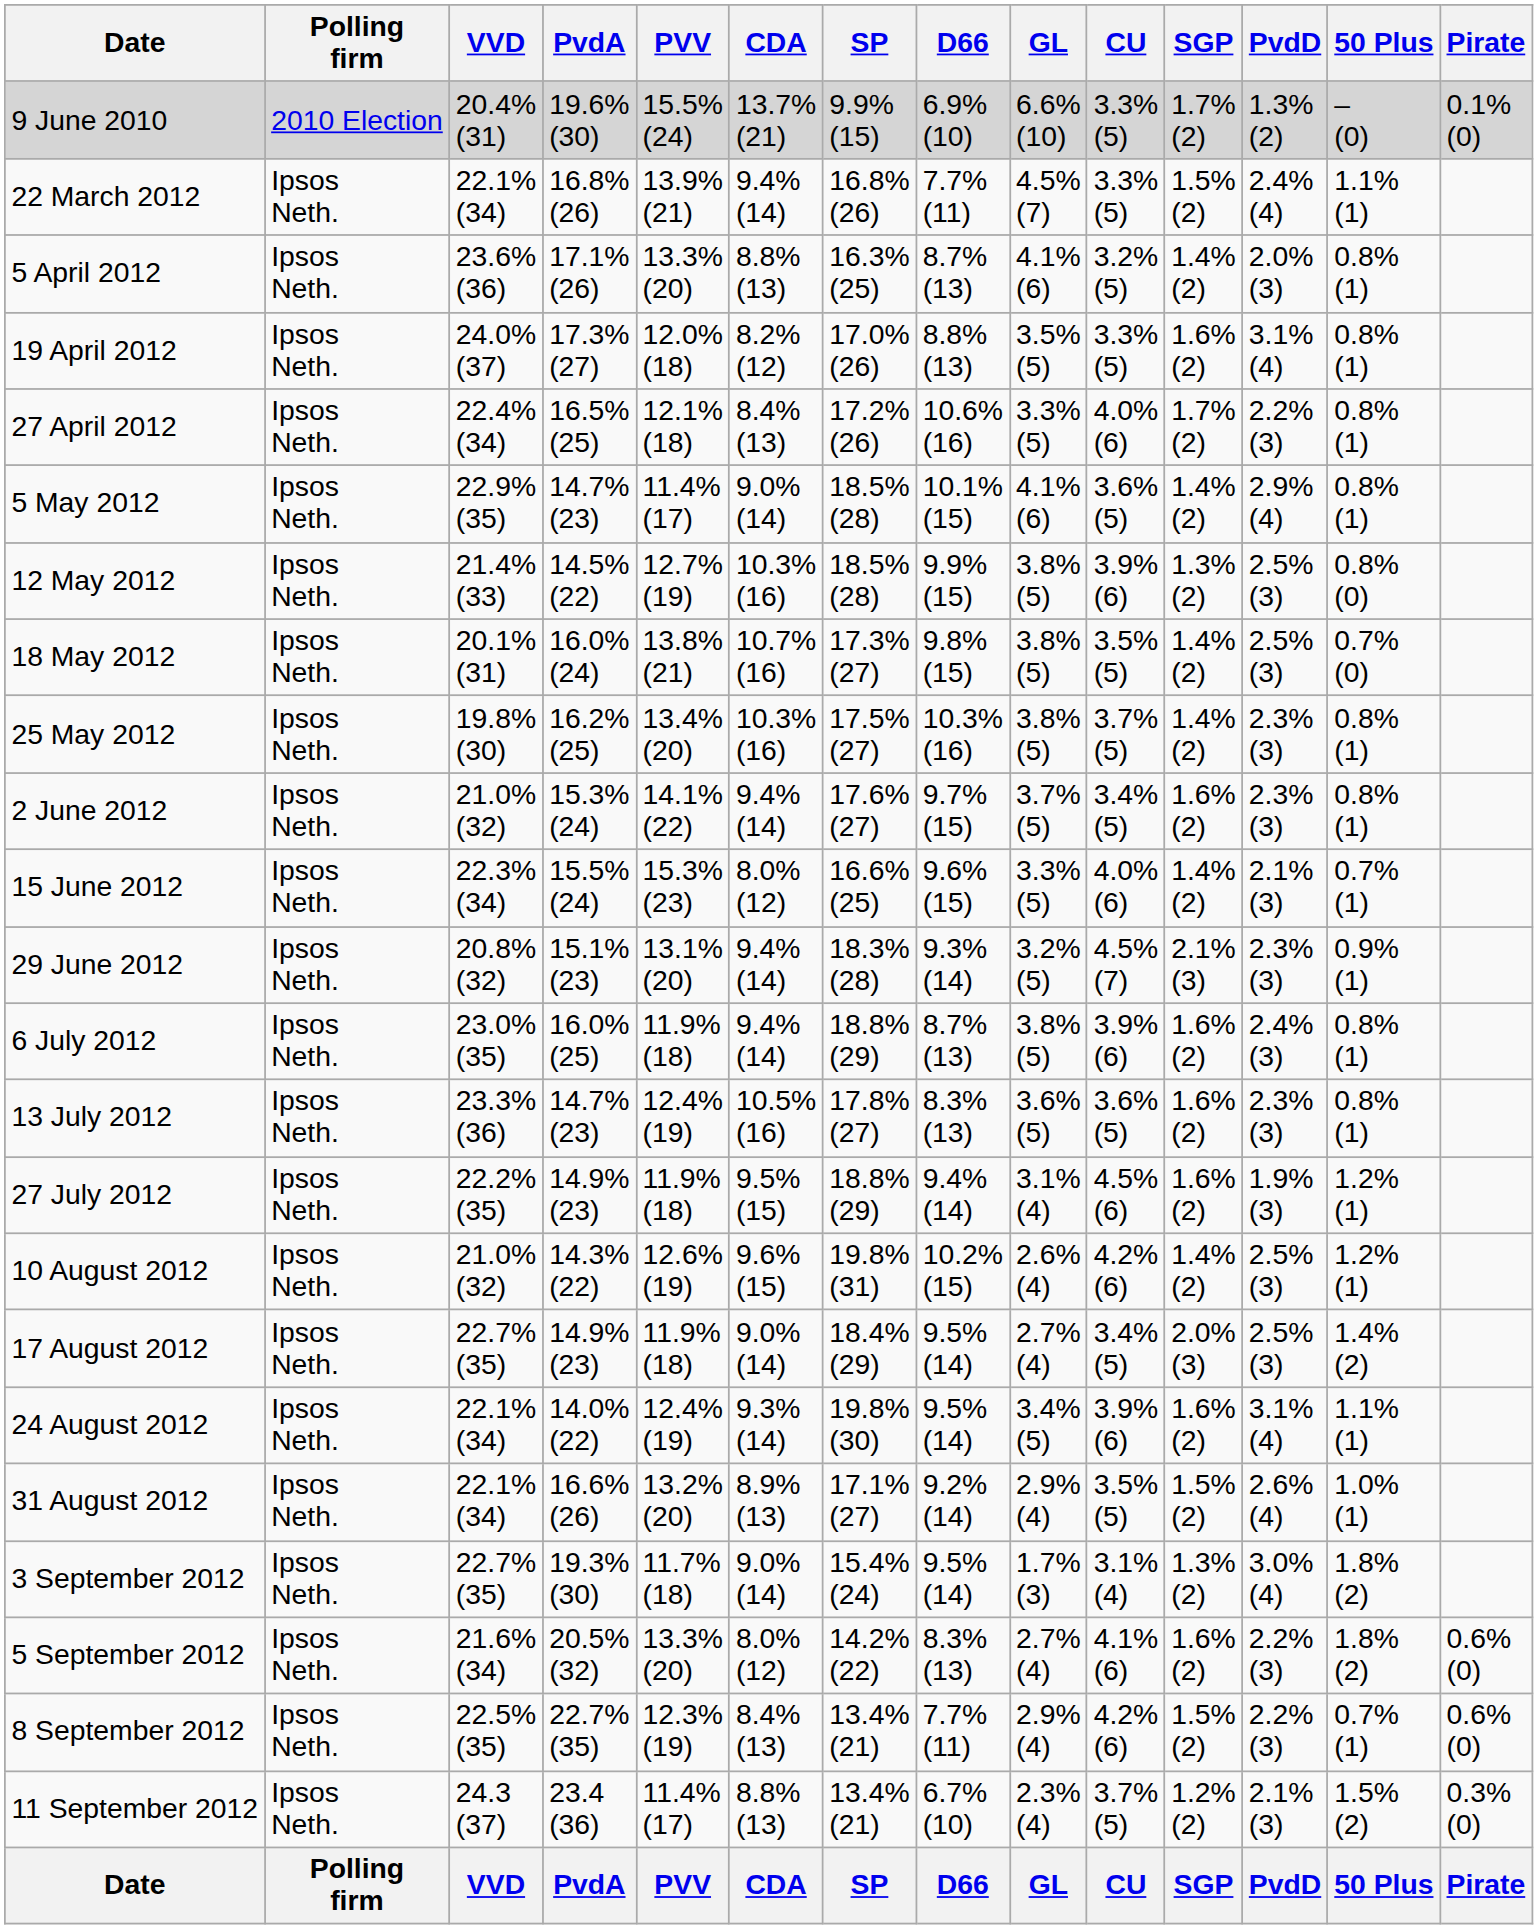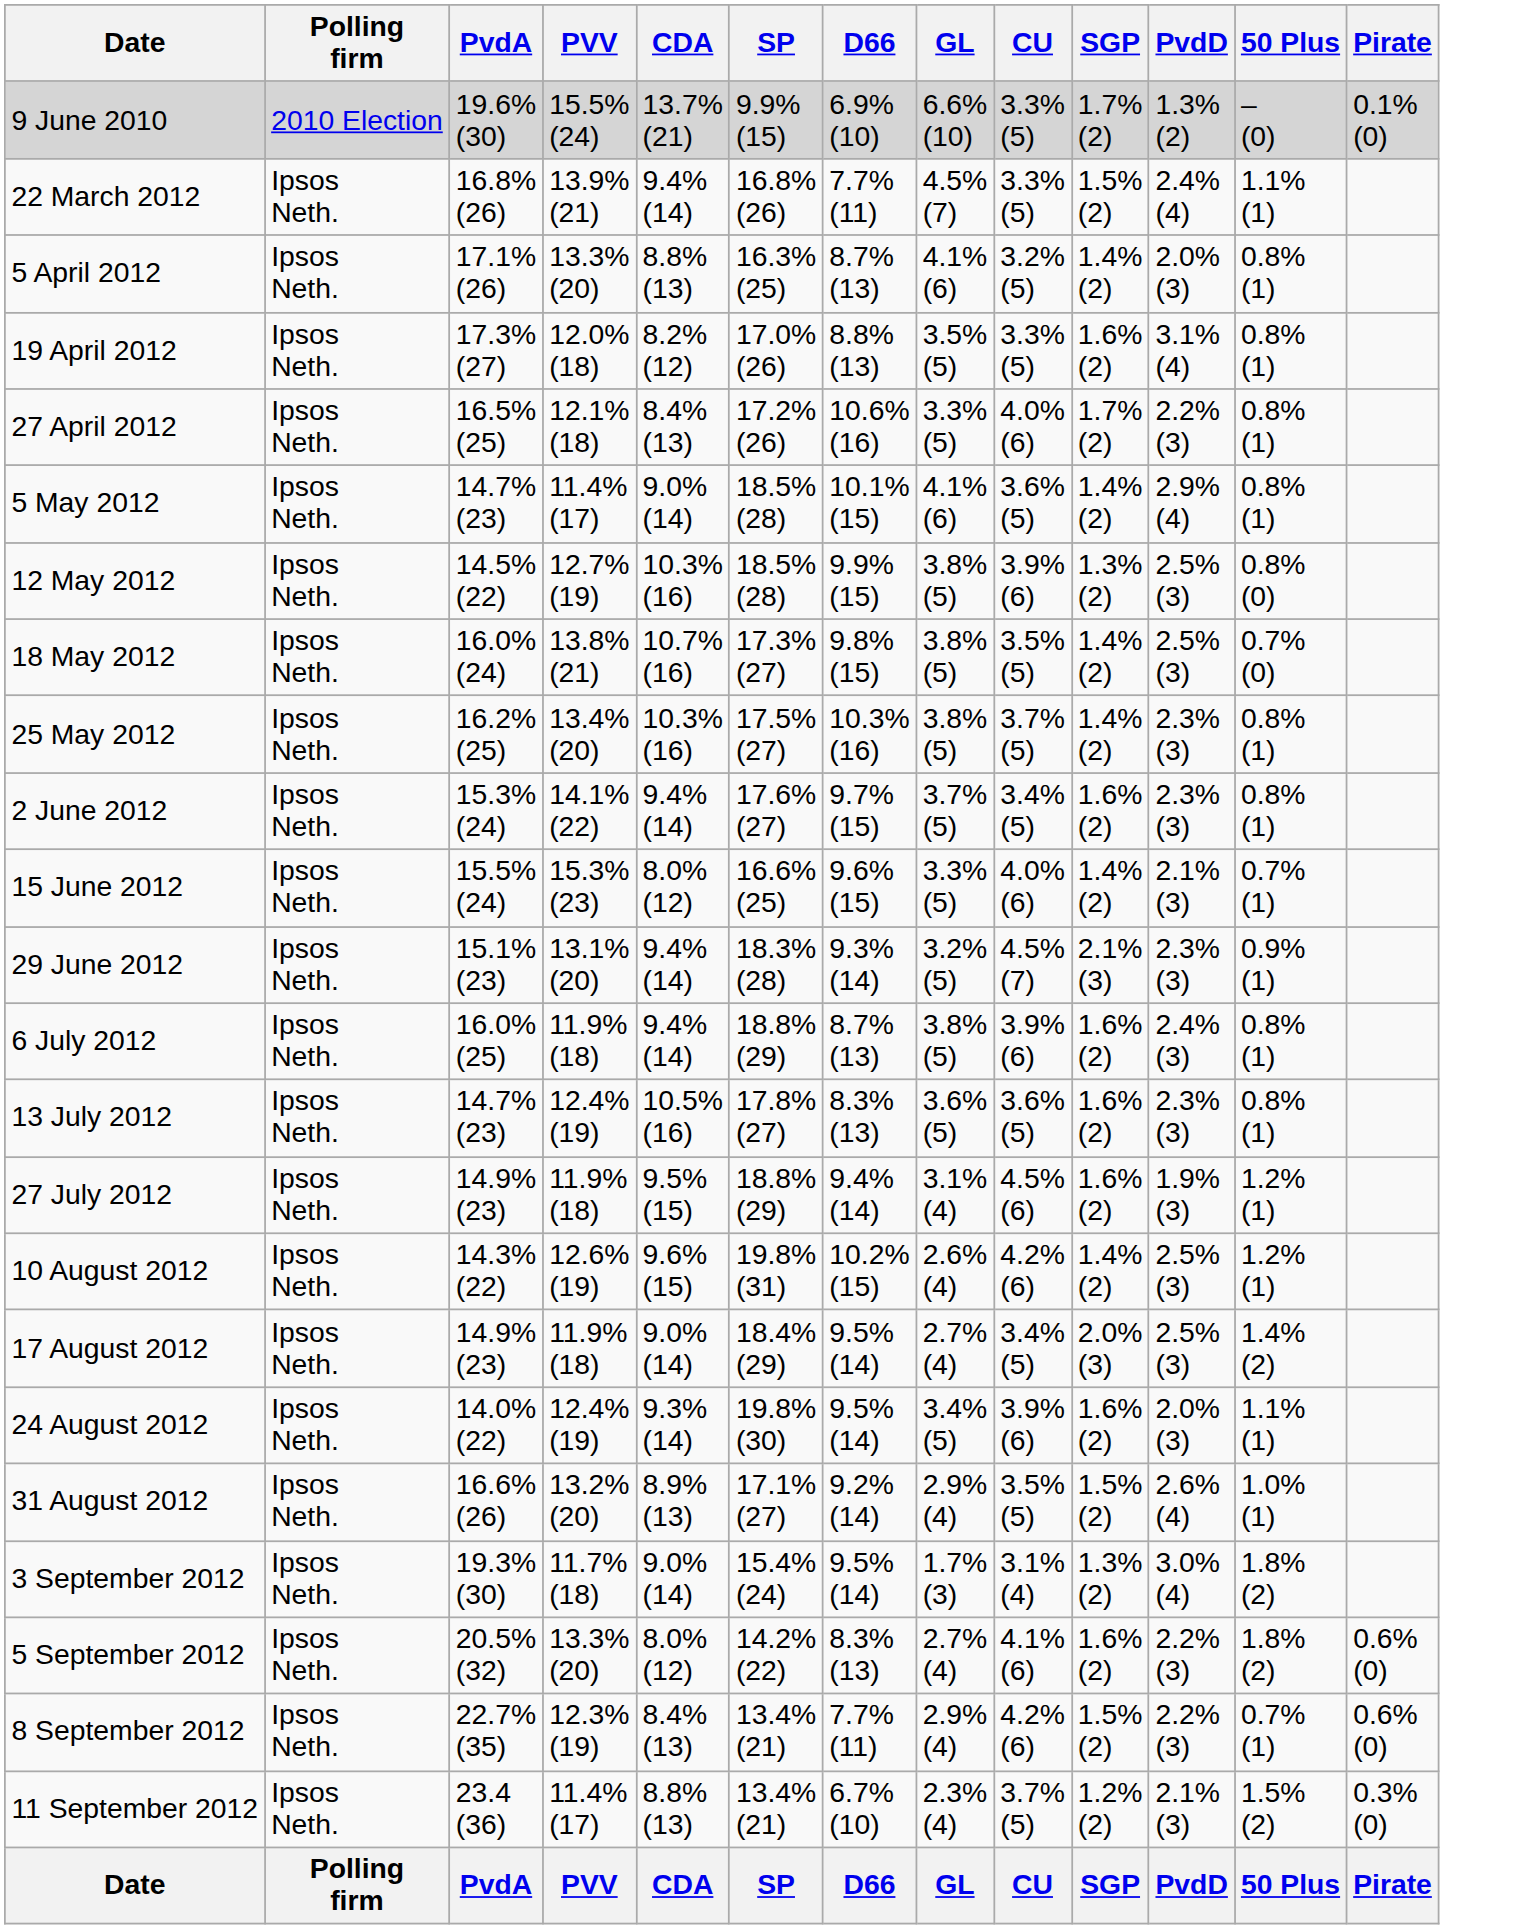- column: VVD | 20.4% (31) | 22.1% (34) | 23.6% (36) | 24.0% (37) | 22.4% (34) | 22.9% (35) | 21.4% (33) | 20.1% (31) | 19.8% (30) | 21.0% (32) | 22.3% (34) | 20.8% (32) | 23.0% (35) | 23.3% (36) | 22.2% (35) | 21.0% (32) | 22.7% (35) | 22.1% (34) | 22.1% (34) | 22.7% (35) | 21.6% (34) | 22.5% (35) | 24.3 (37) | VVD
24 August 2012 | PvdD: 3.1% (4) -> 2.0% (3)
